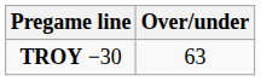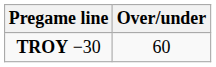TROY −30 | Over/under: 63 -> 60
